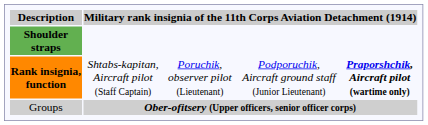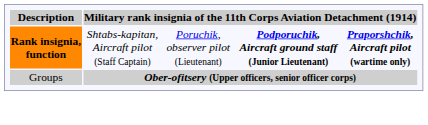- row: Shoulder straps
Rank insignia, function | column 4: normal -> bold
